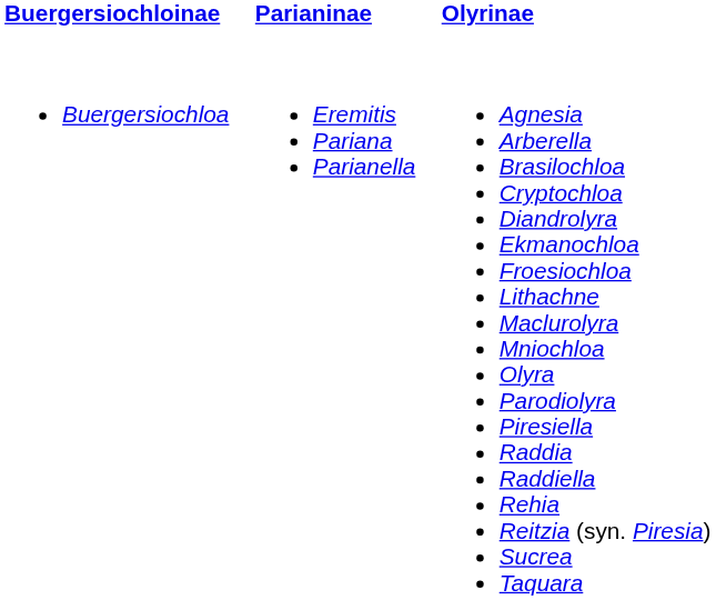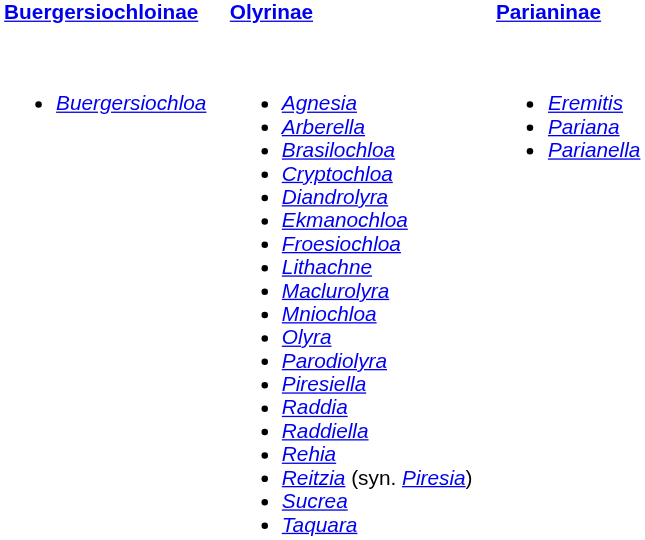columns swapped: Olyrinae <-> Parianinae
